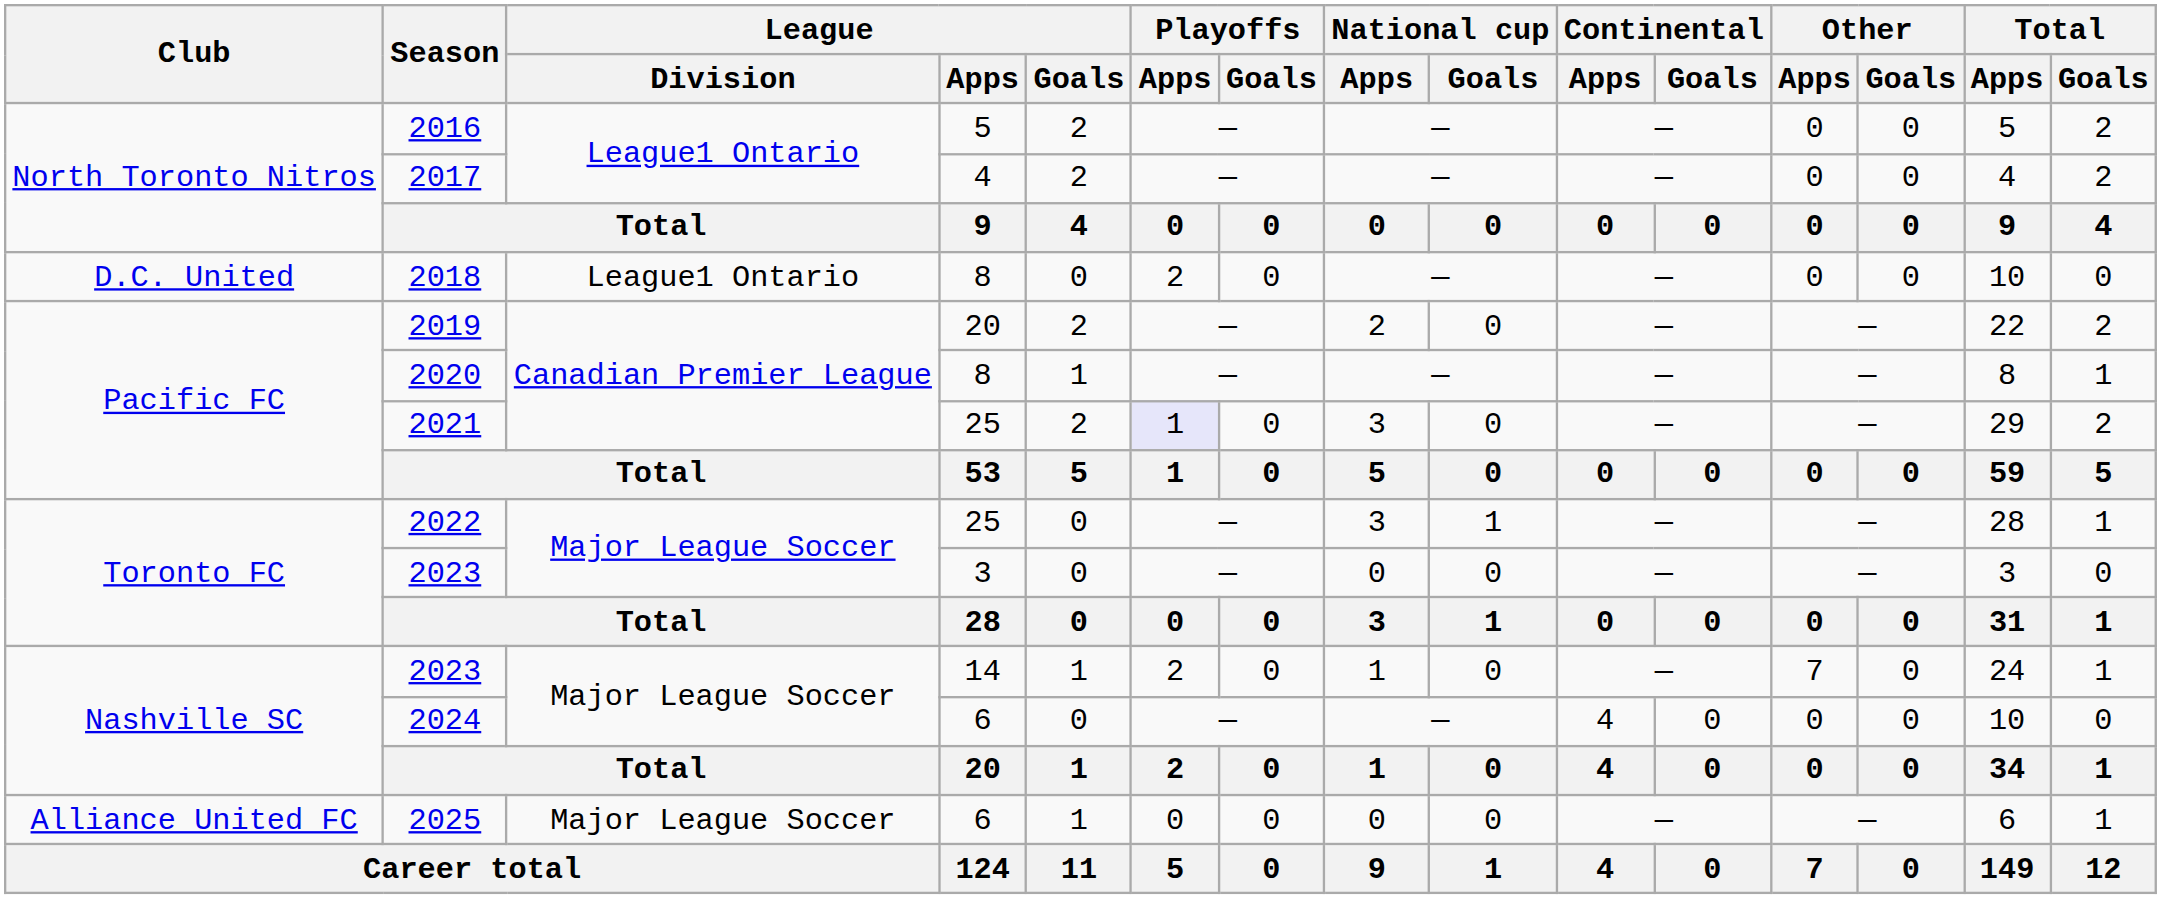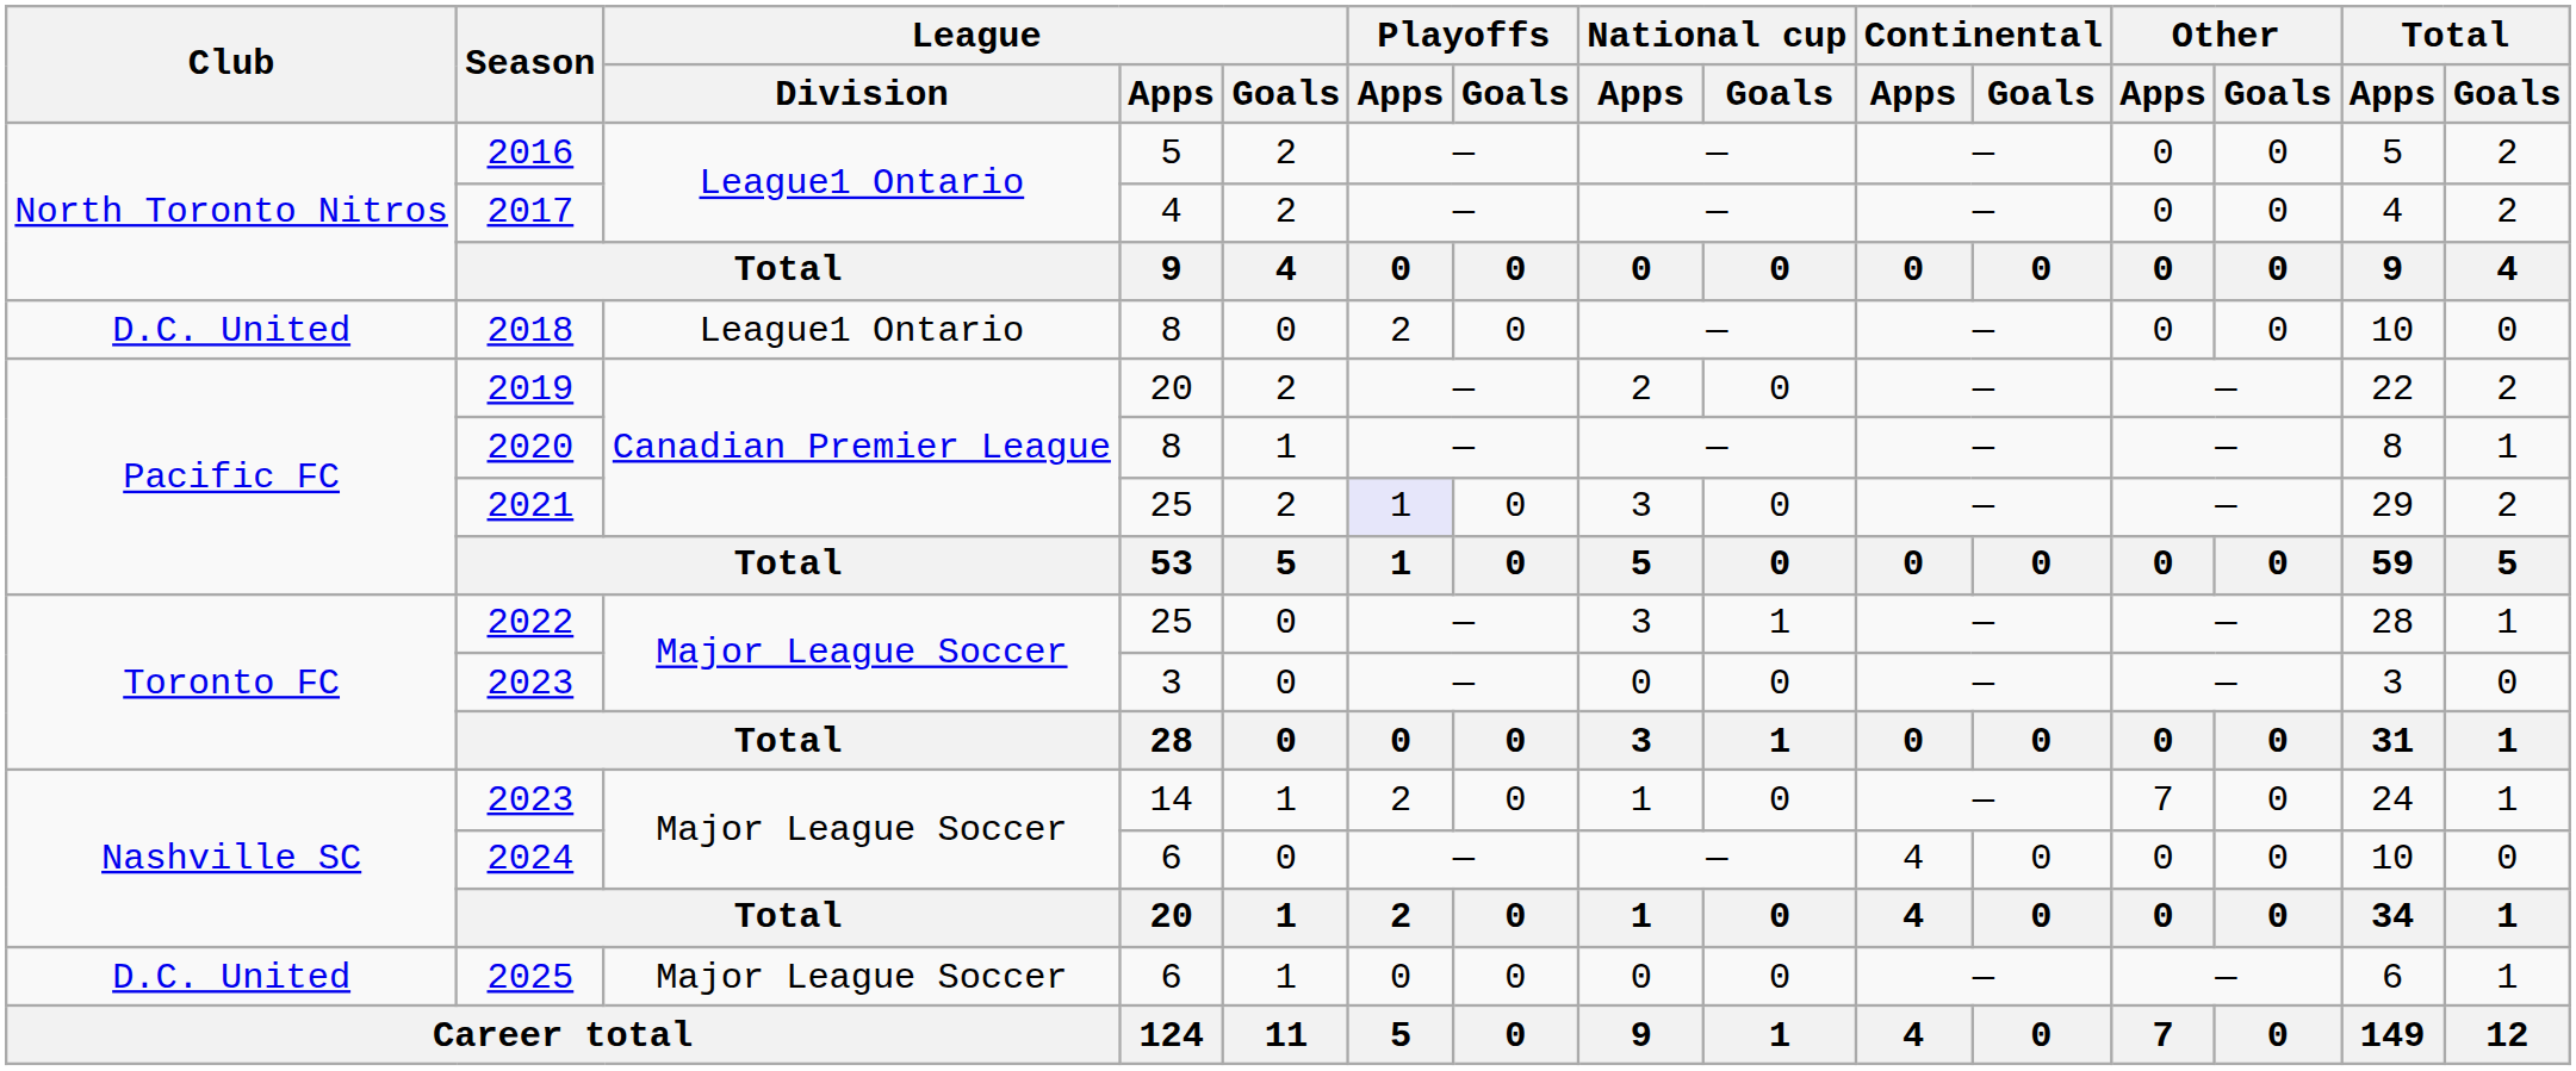2025 | Club: Alliance United FC -> D.C. United
